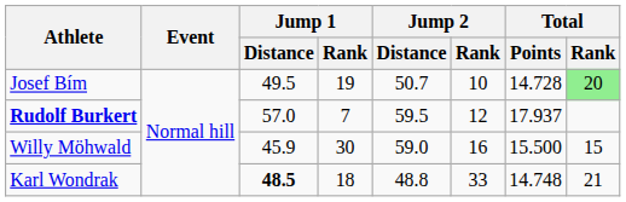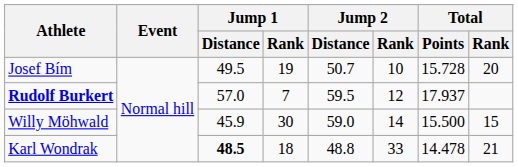Josef Bím | Total / Points: 14.728 -> 15.728
Josef Bím | Total / Rank: lightgreen background -> no background
Willy Möhwald | Jump 2 / Rank: 16 -> 14
Karl Wondrak | Total / Points: 14.748 -> 14.478
